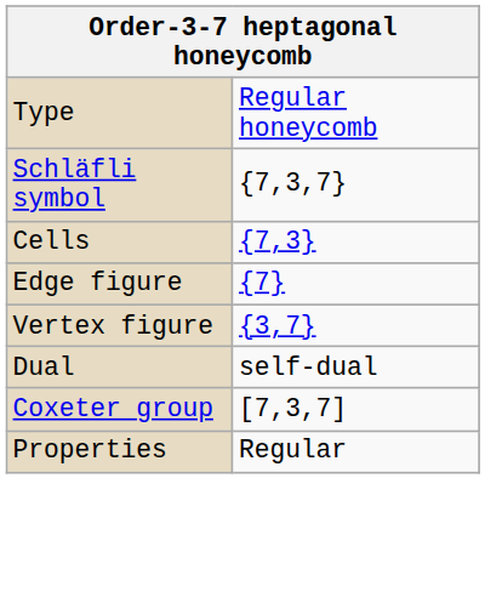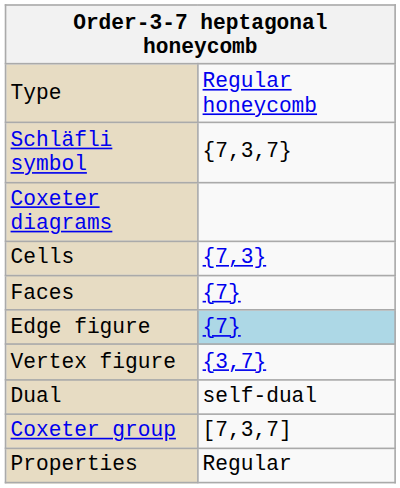+ row: Coxeter diagrams
+ row: Faces | {7}
Edge figure | column 2: no background -> lightblue background
